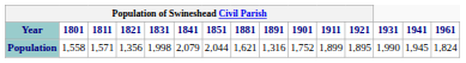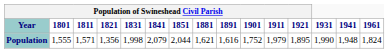Population | Population of Swineshead Civil Parish / 1801: 1,558 -> 1,555
Population | Population of Swineshead Civil Parish / 1891: 1,316 -> 1,616
Population | Population of Swineshead Civil Parish / 1911: 1,899 -> 1,979
Population | 1941: 1,945 -> 1,948
